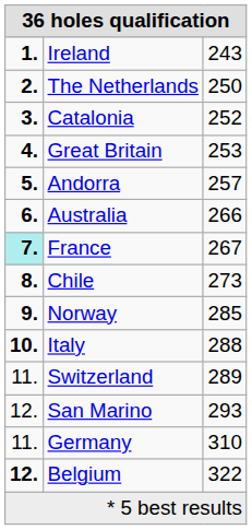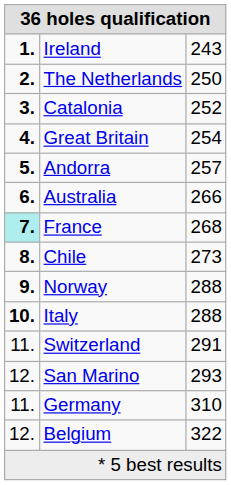Great Britain | column 3: 253 -> 254
France | column 3: 267 -> 268
Norway | column 3: 285 -> 288
Switzerland | column 3: 289 -> 291
Belgium | column 1: bold -> normal
